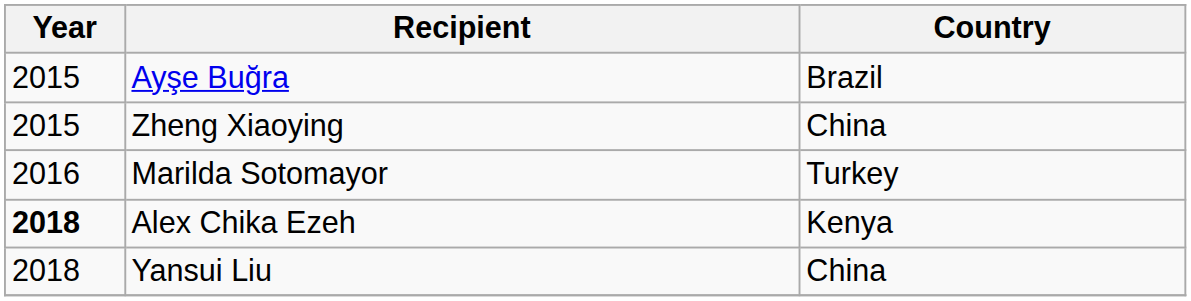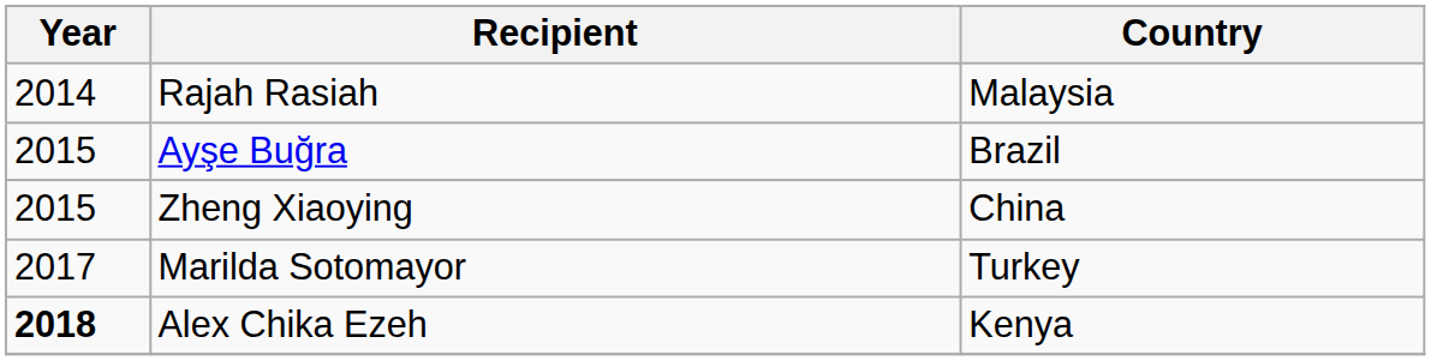+ row: 2014 | Rajah Rasiah | Malaysia
Marilda Sotomayor | Year: 2016 -> 2017
- row: 2018 | Yansui Liu | China
